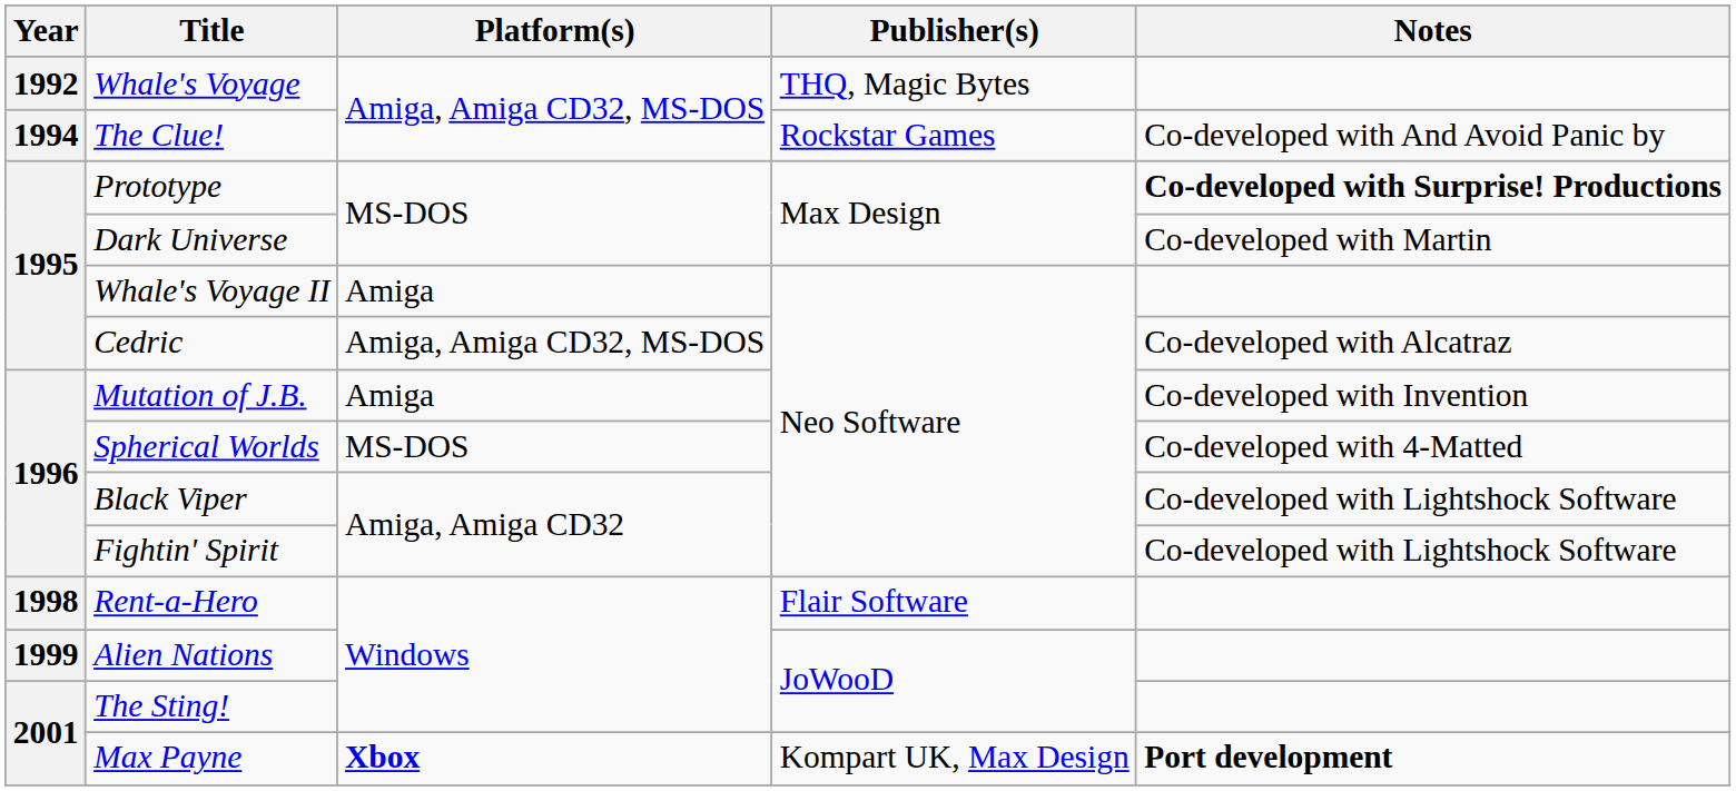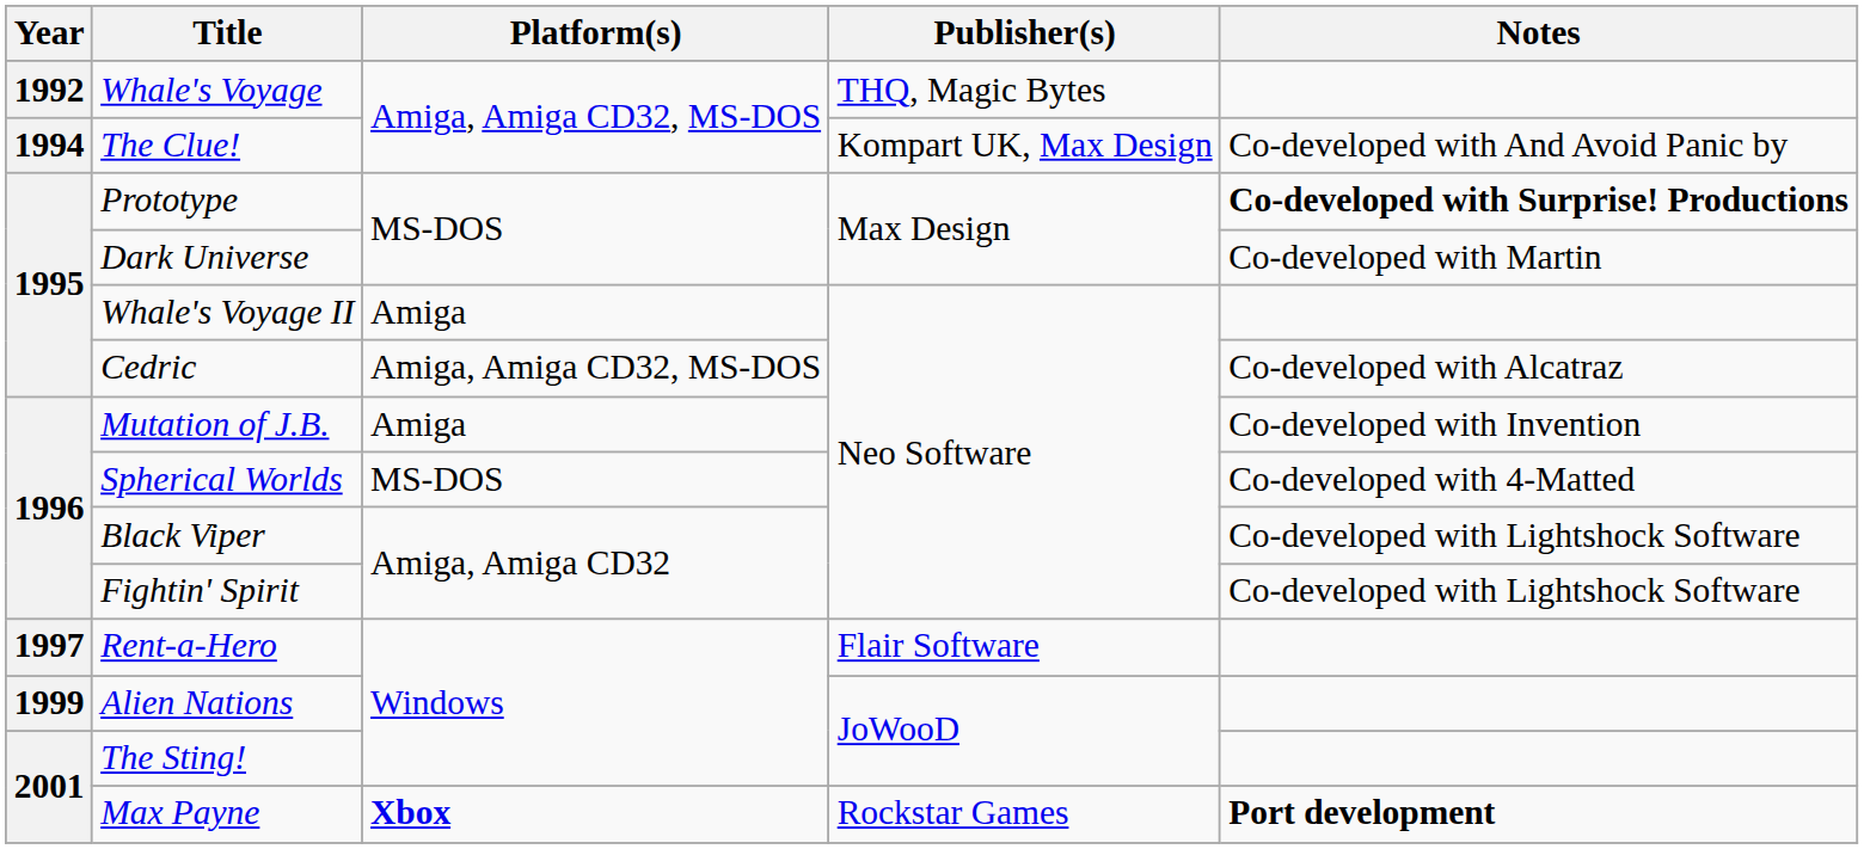The Clue! | Publisher(s): Rockstar Games -> Kompart UK, Max Design
Rent-a-Hero | Year: 1998 -> 1997
Max Payne | Publisher(s): Kompart UK, Max Design -> Rockstar Games
